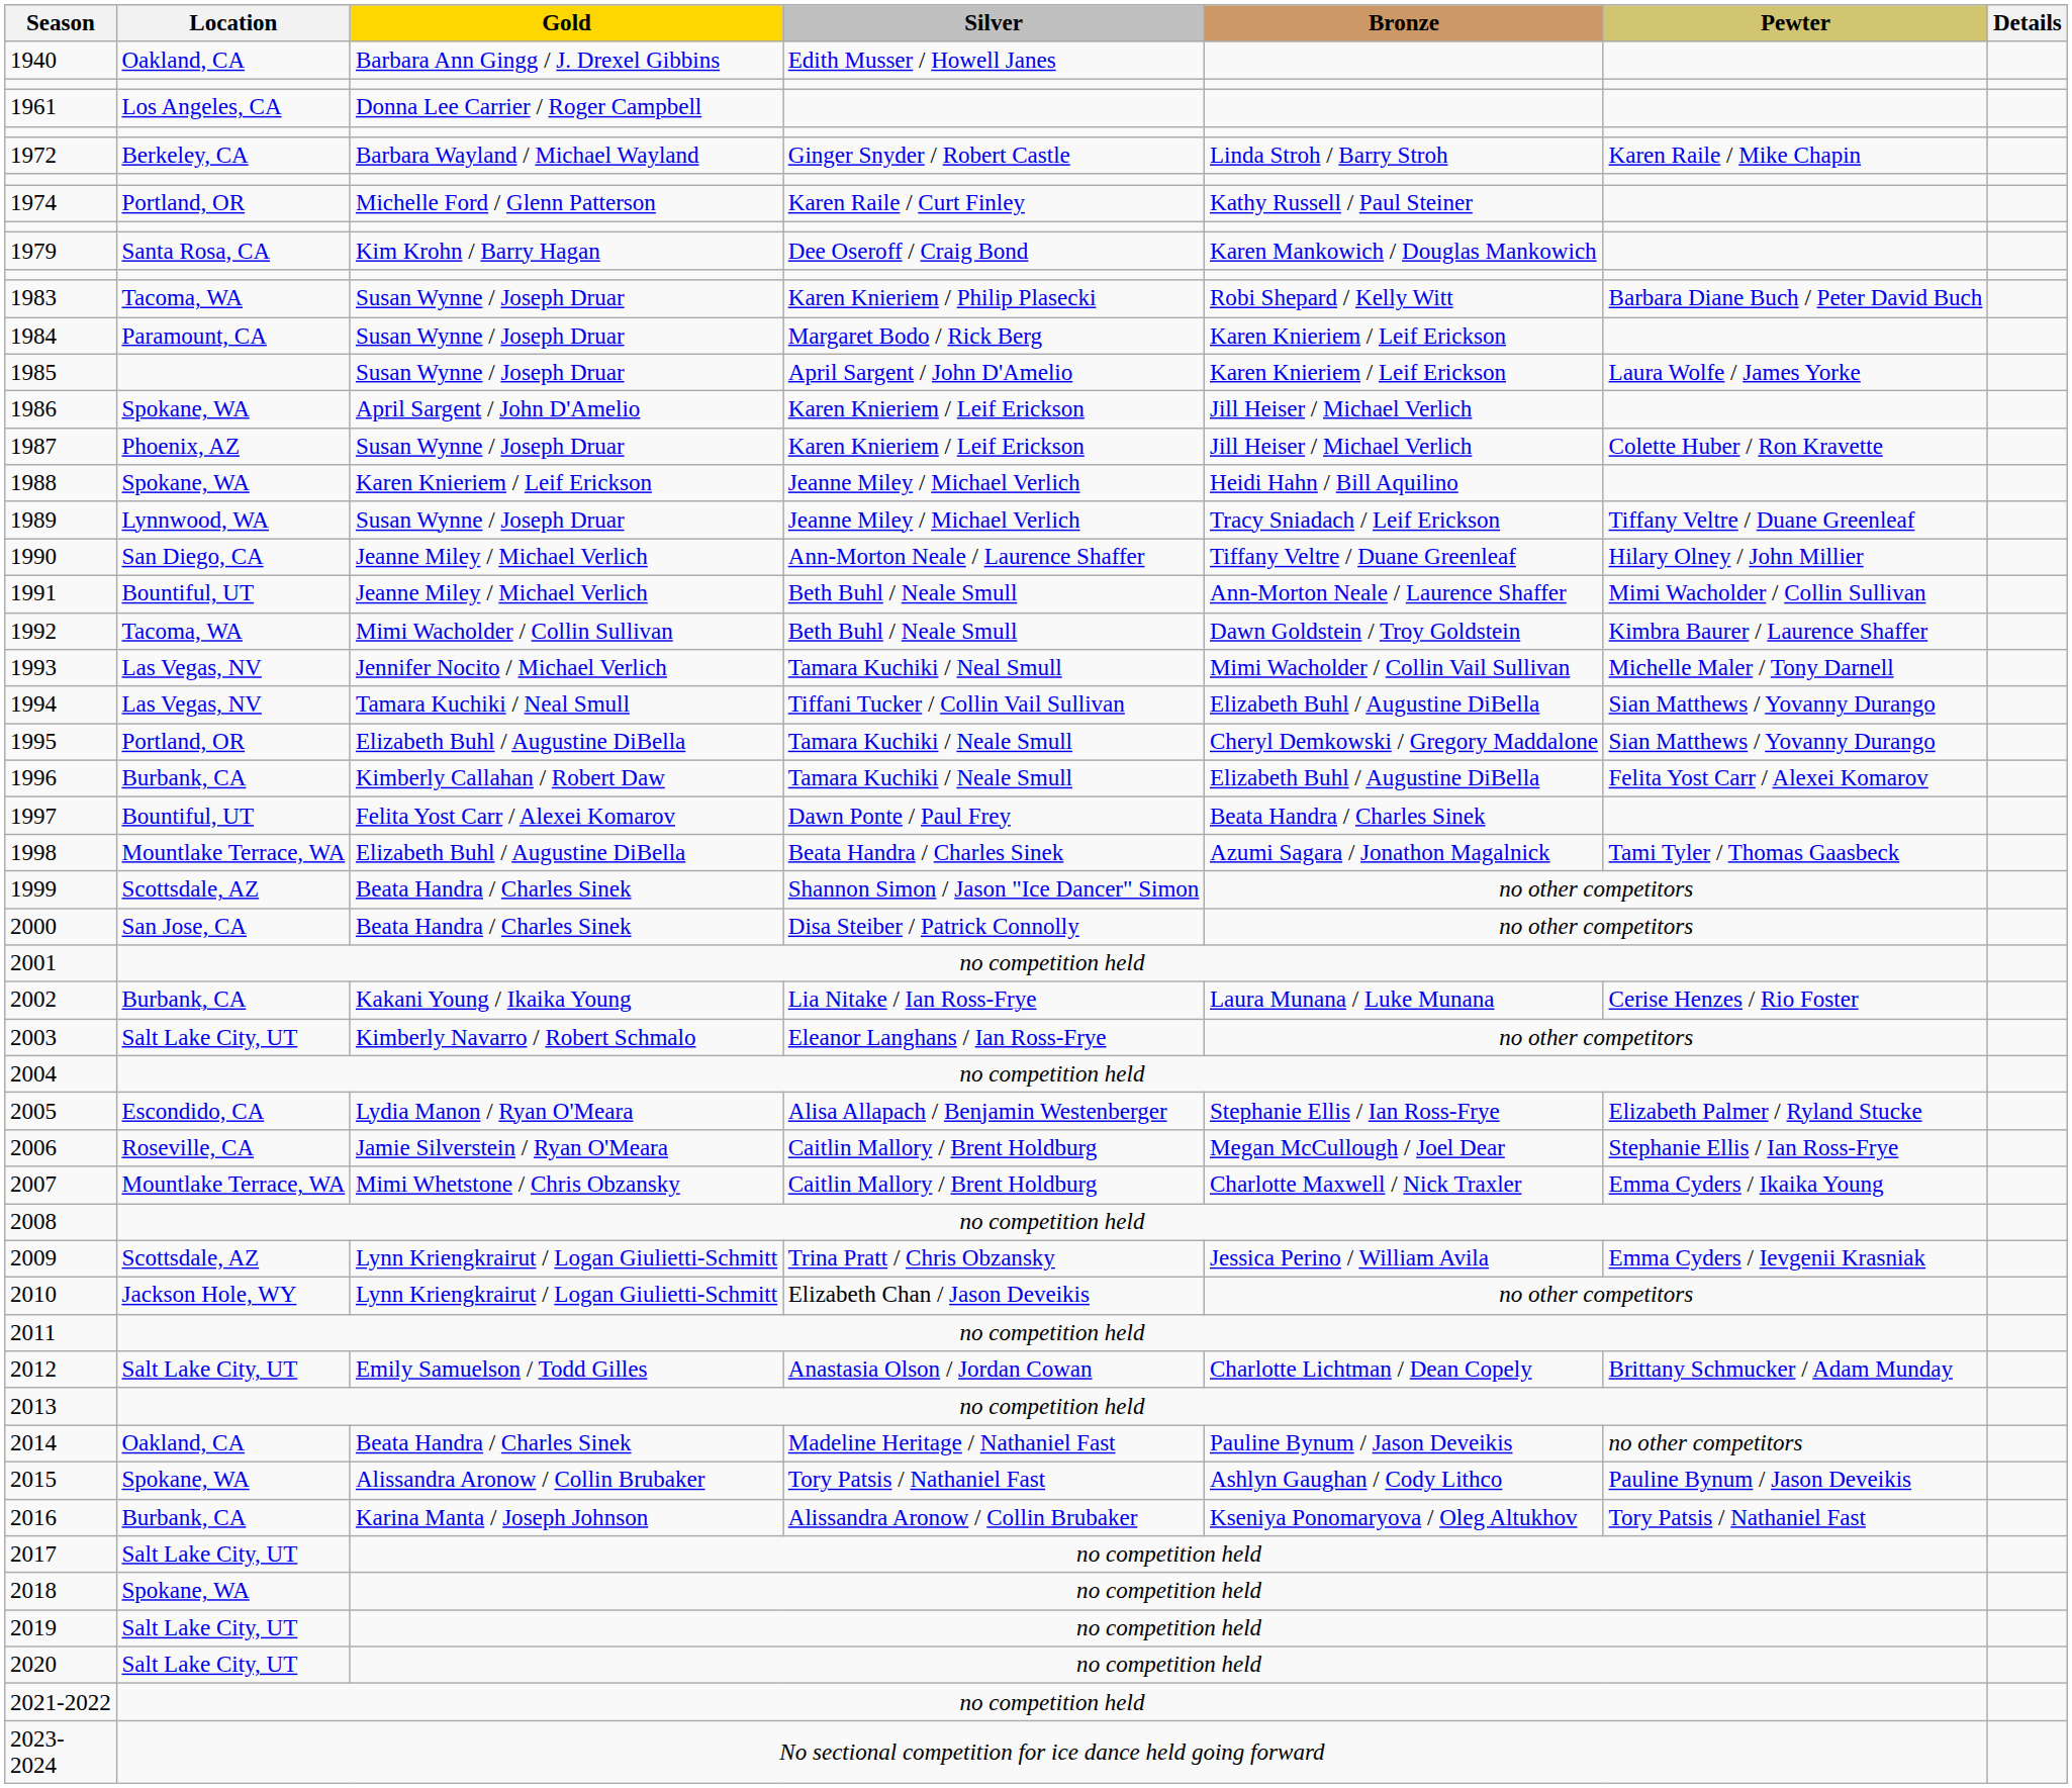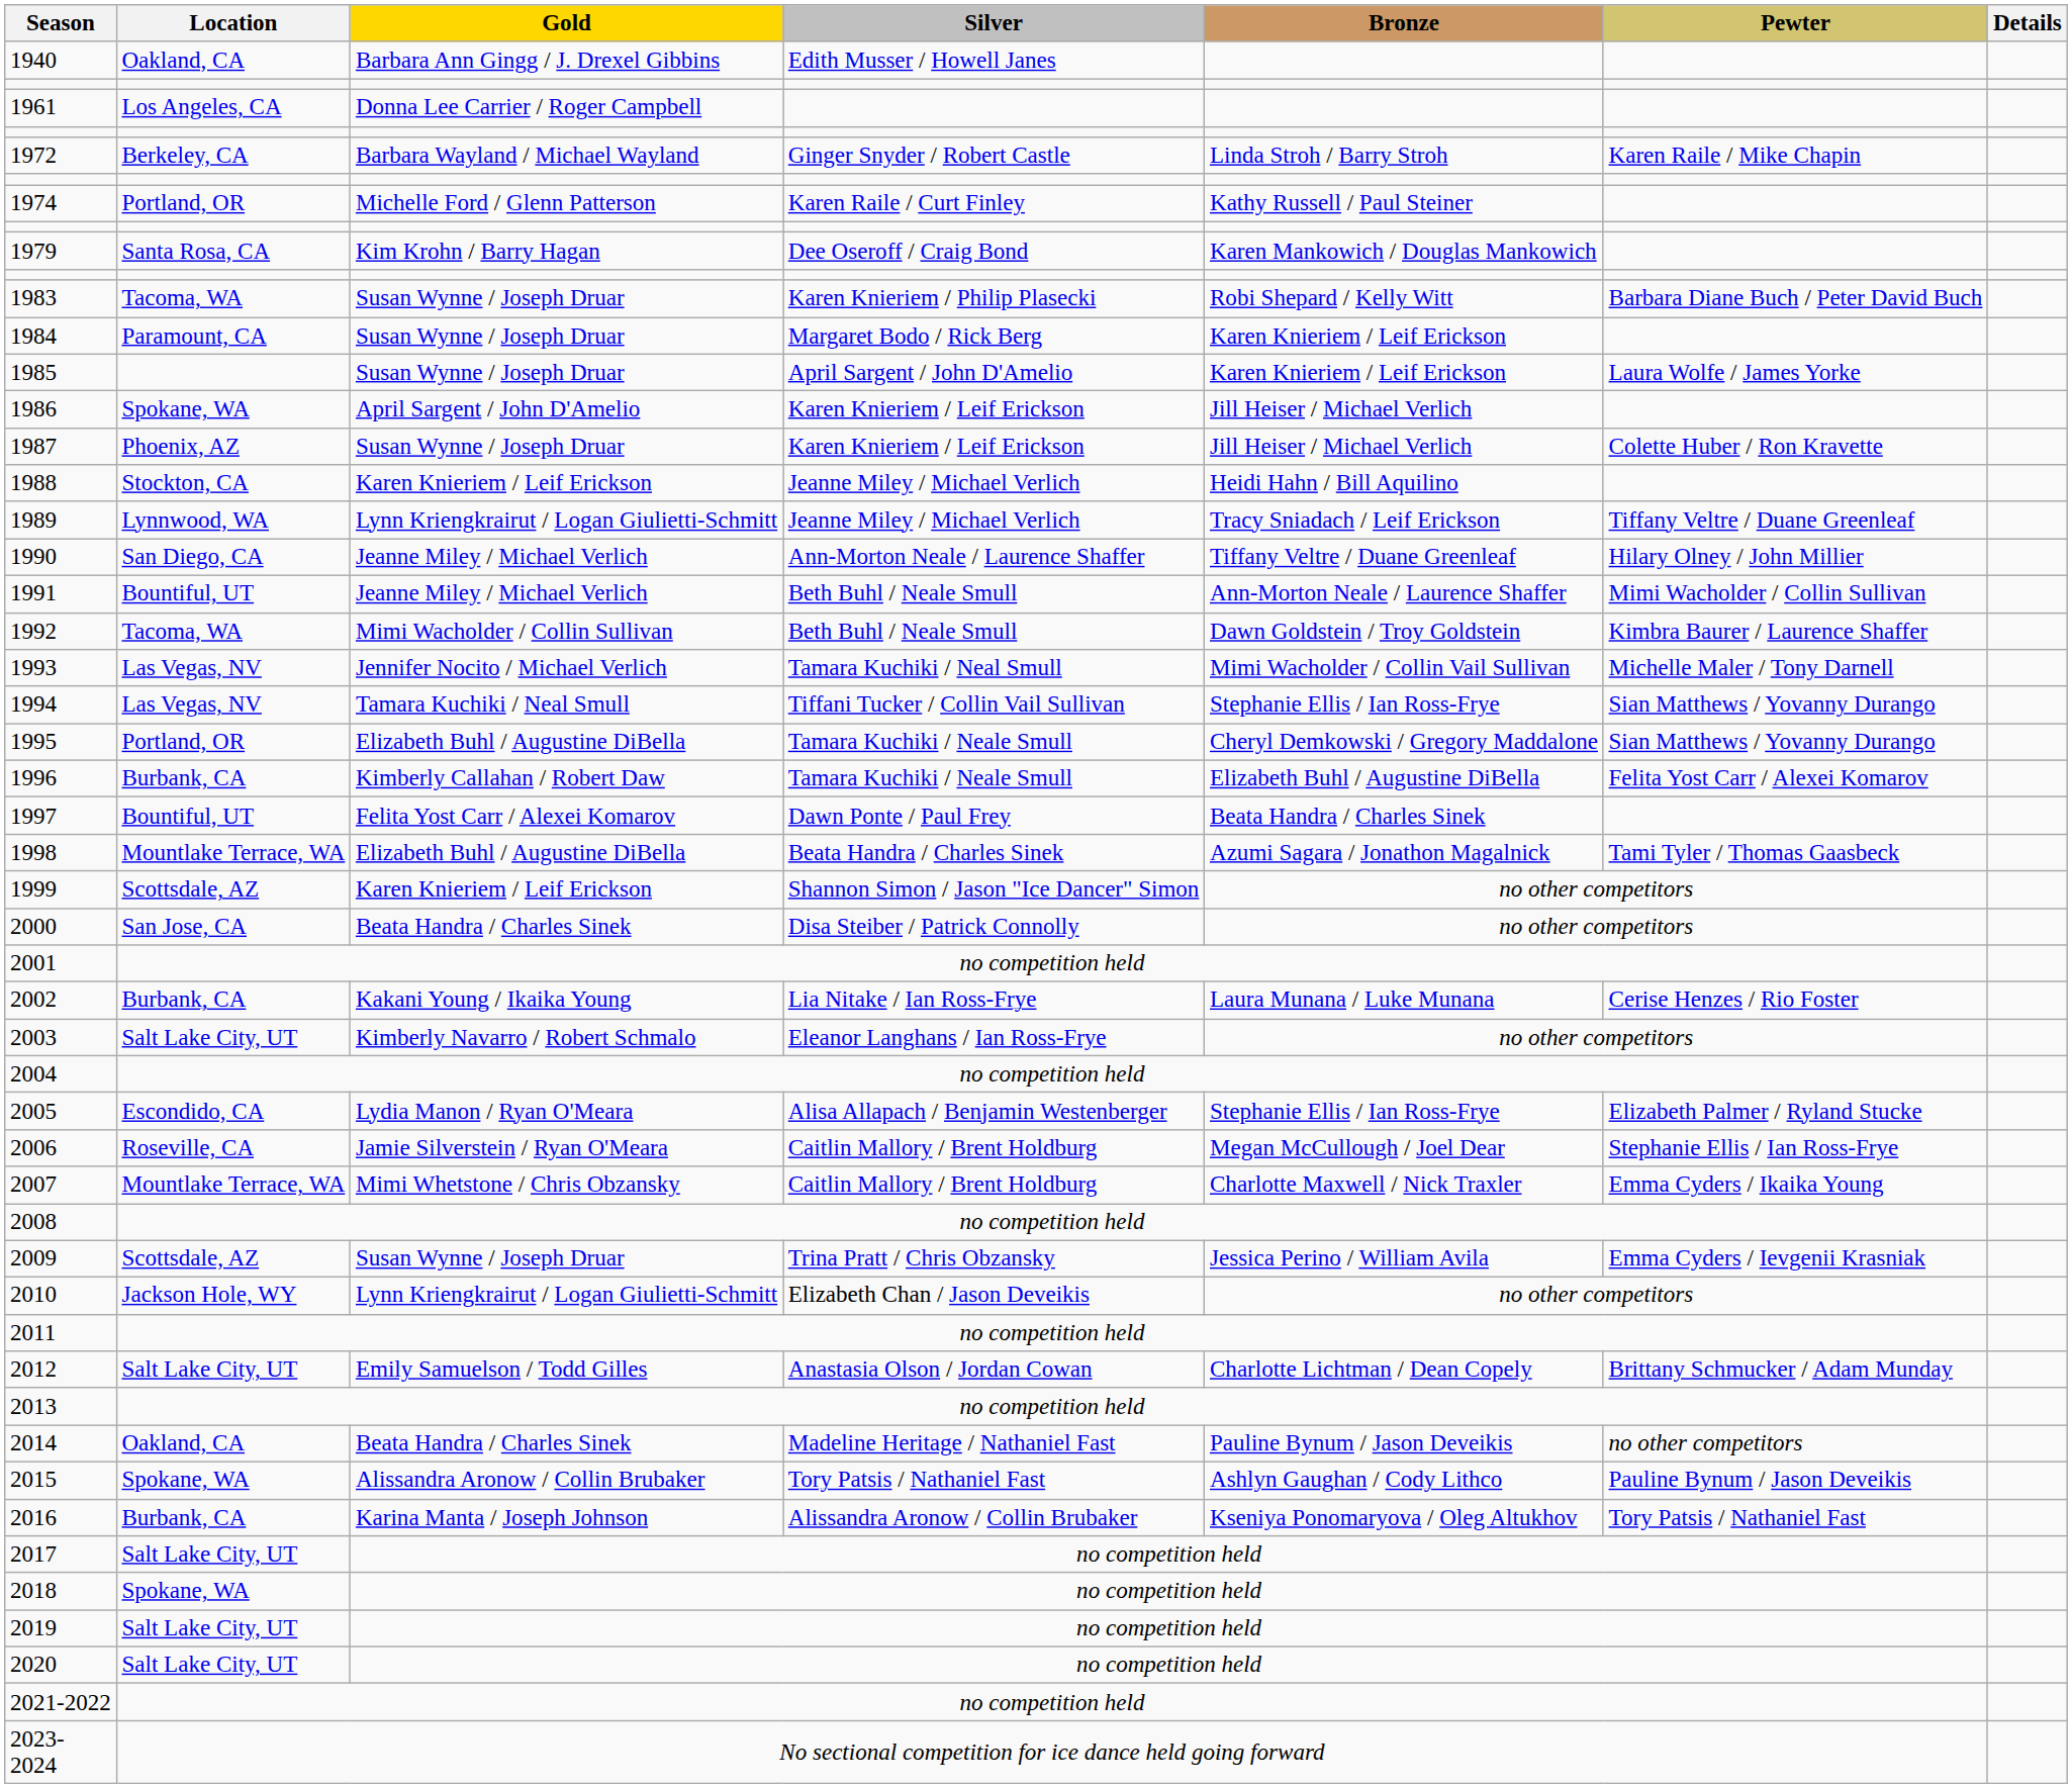1988 | Location: Spokane, WA -> Stockton, CA
1989 | Gold: Susan Wynne / Joseph Druar -> Lynn Kriengkrairut / Logan Giulietti-Schmitt
1994 | Bronze: Elizabeth Buhl / Augustine DiBella -> Stephanie Ellis / Ian Ross-Frye
1999 | Gold: Beata Handra / Charles Sinek -> Karen Knieriem / Leif Erickson
2009 | Gold: Lynn Kriengkrairut / Logan Giulietti-Schmitt -> Susan Wynne / Joseph Druar
